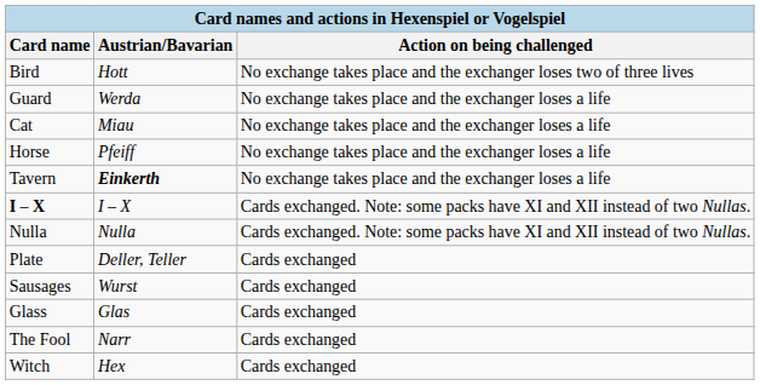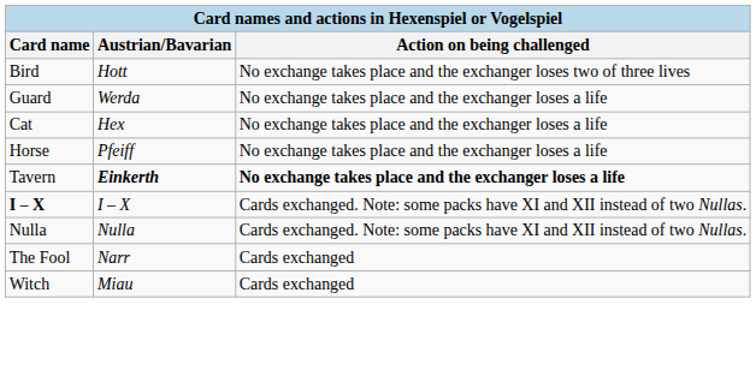Cat | Austrian/Bavarian: Miau -> Hex
Tavern | Action on being challenged: normal -> bold
- row: Plate | Deller, Teller | Cards exchanged
- row: Sausages | Wurst | Cards exchanged
- row: Glass | Glas | Cards exchanged
Witch | Austrian/Bavarian: Hex -> Miau
